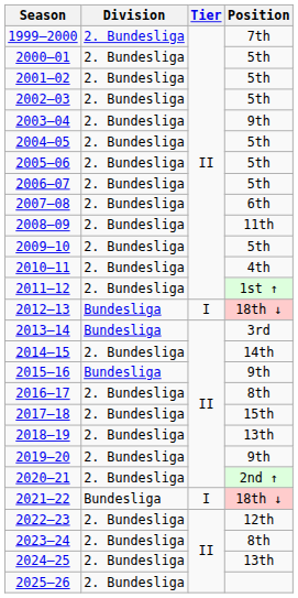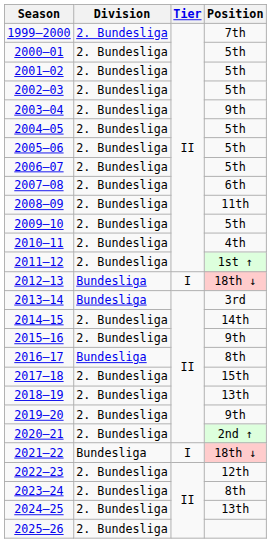2015–16 | Division: Bundesliga -> 2. Bundesliga
2016–17 | Division: 2. Bundesliga -> Bundesliga
